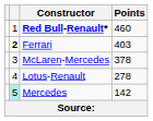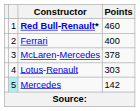Ferrari | column 2: bold -> normal
Ferrari | Points: 403 -> 400
Lotus-Renault | Points: 278 -> 303
